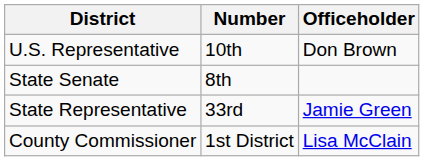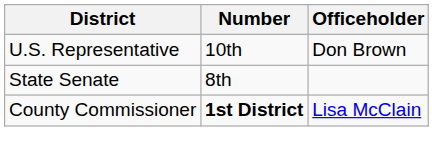- row: State Representative | 33rd | Jamie Green
County Commissioner | Number: normal -> bold
